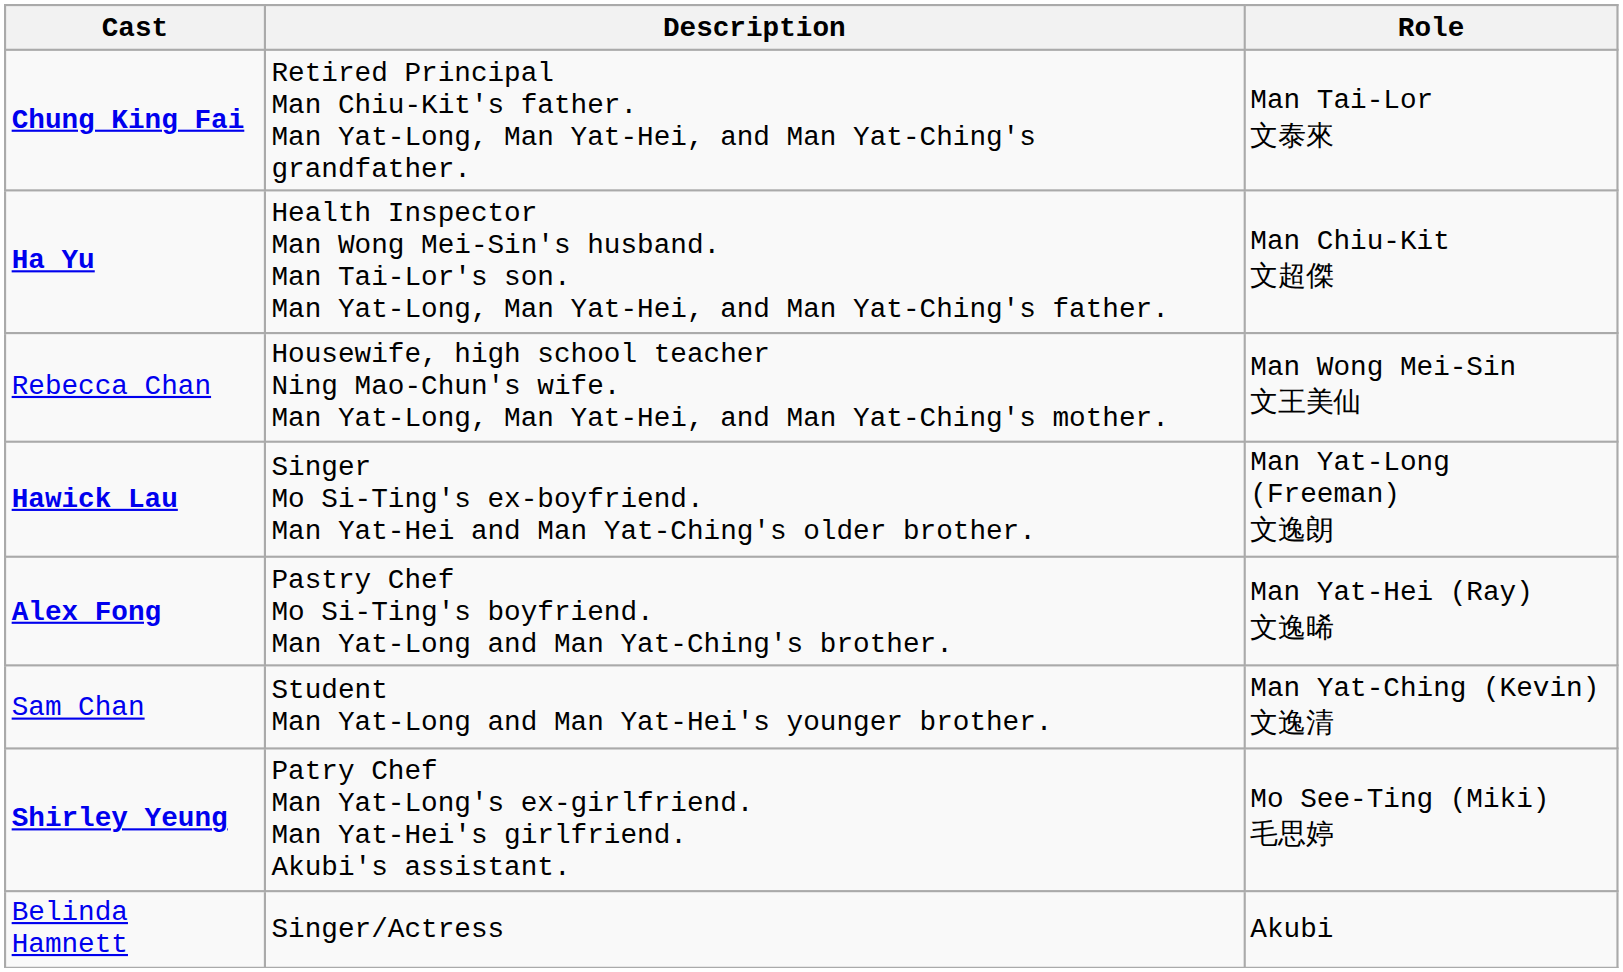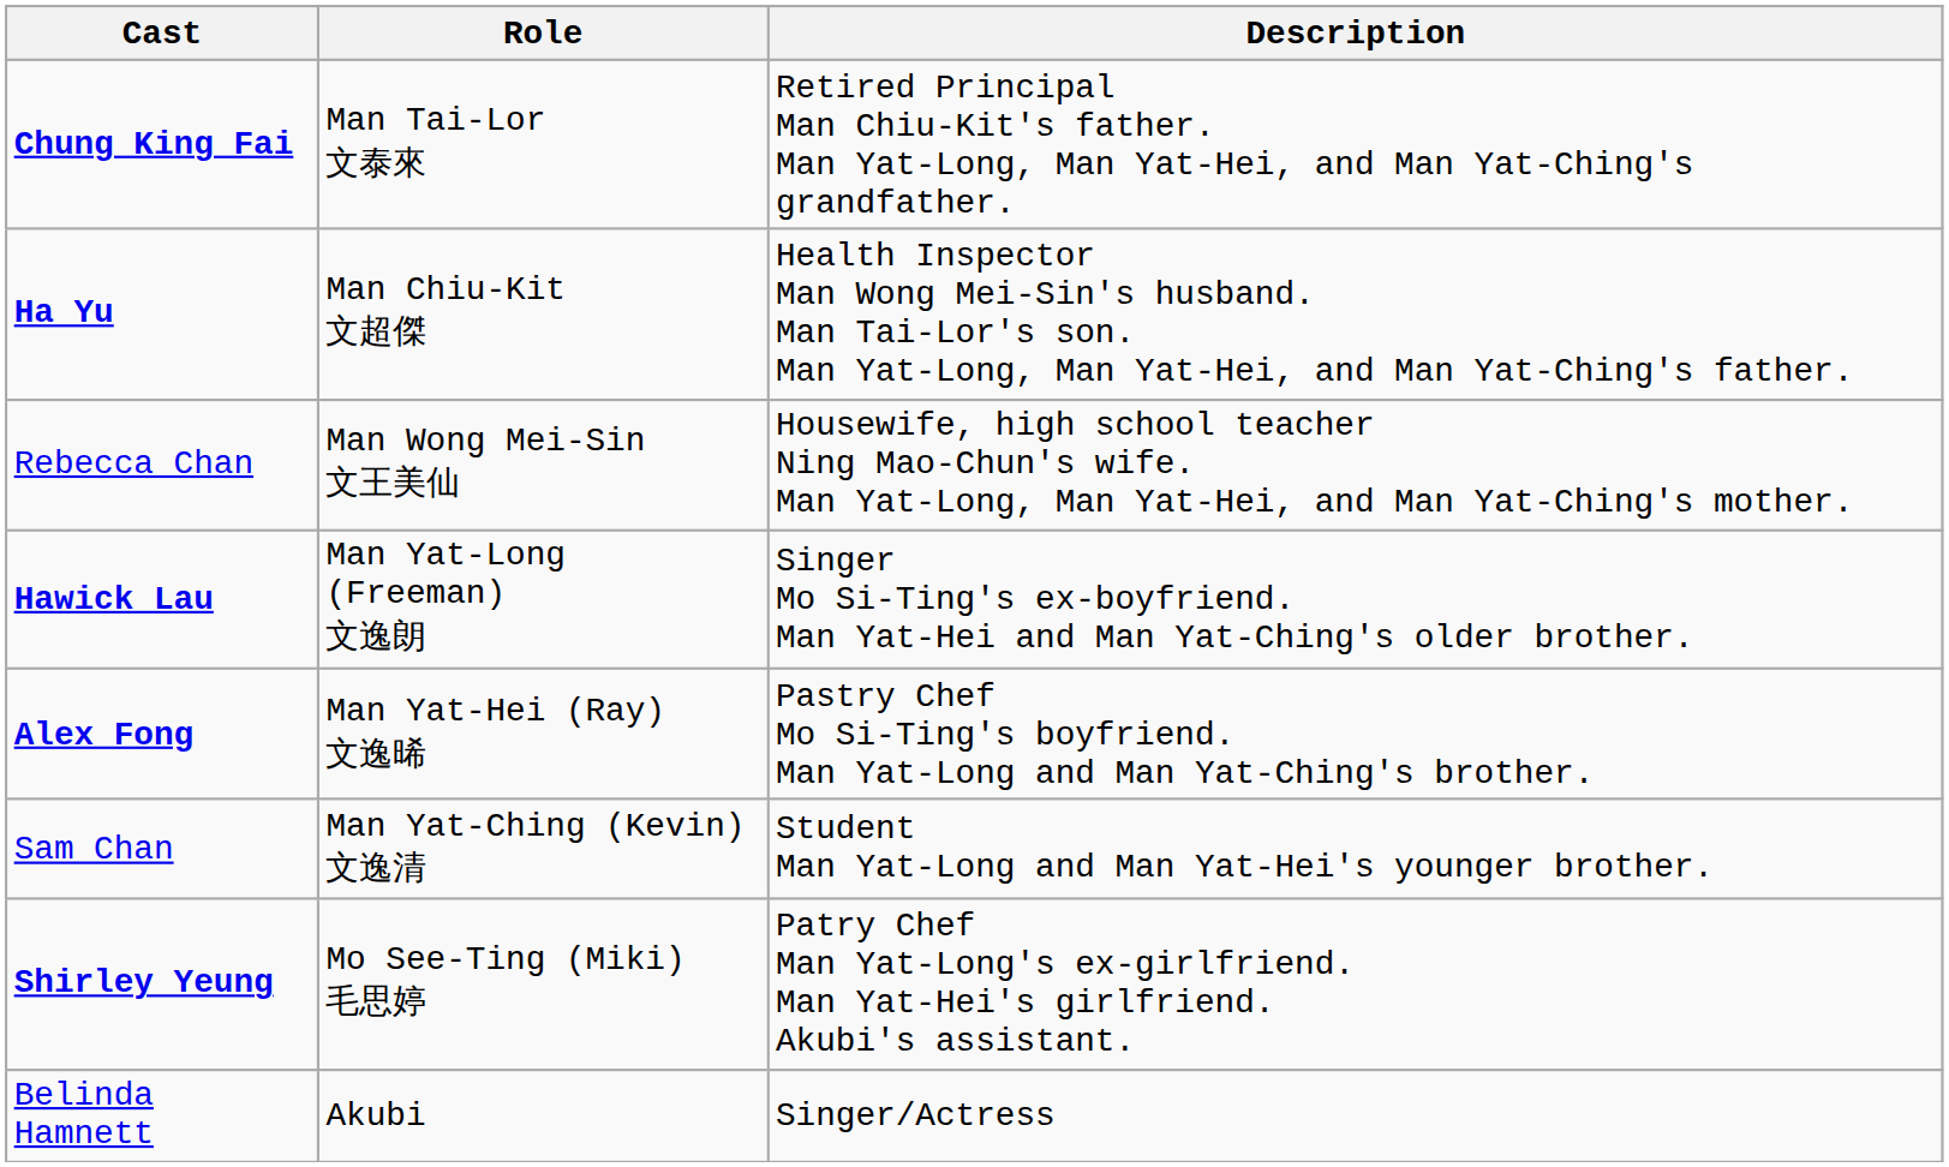columns swapped: Role <-> Description
